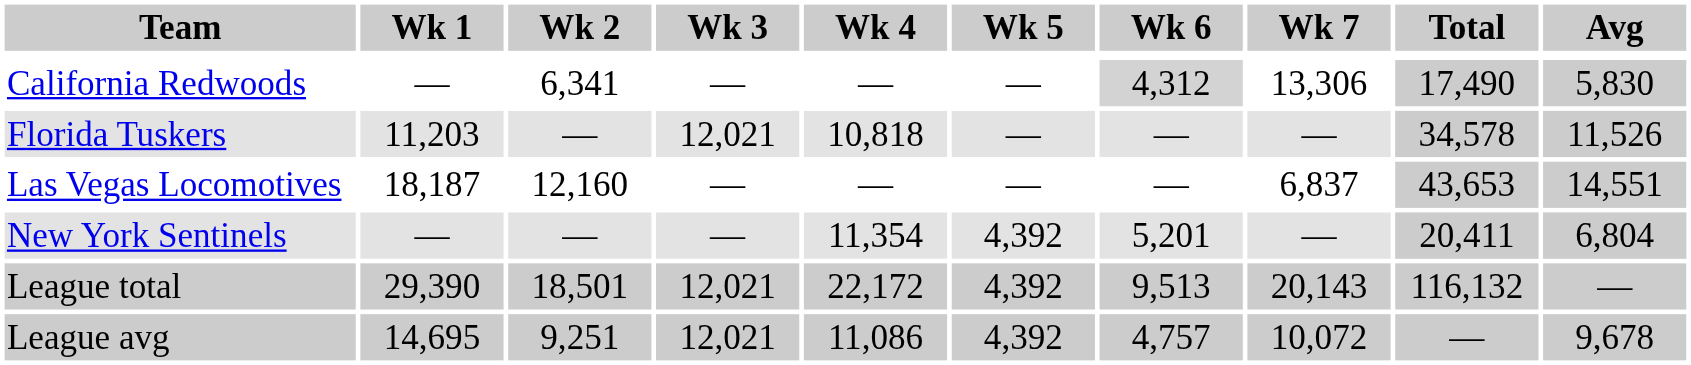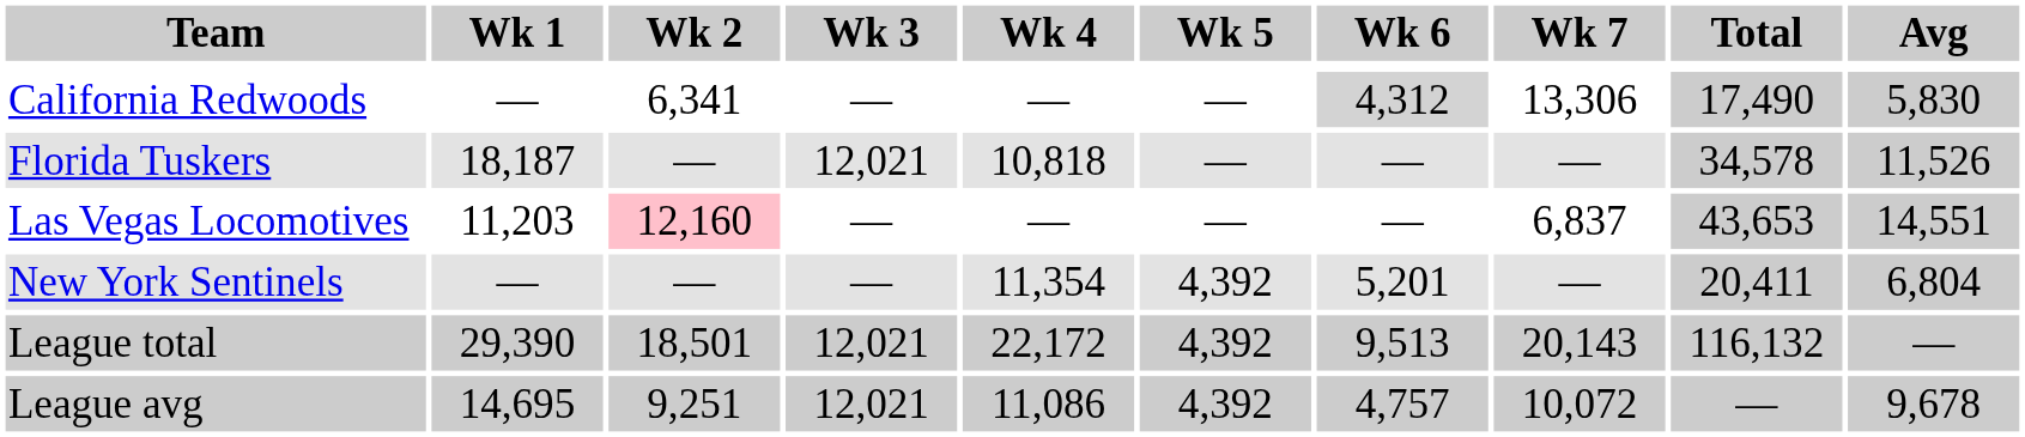Florida Tuskers | Wk 1: 11,203 -> 18,187
Las Vegas Locomotives | Wk 1: 18,187 -> 11,203
Las Vegas Locomotives | Wk 2: no background -> pink background
